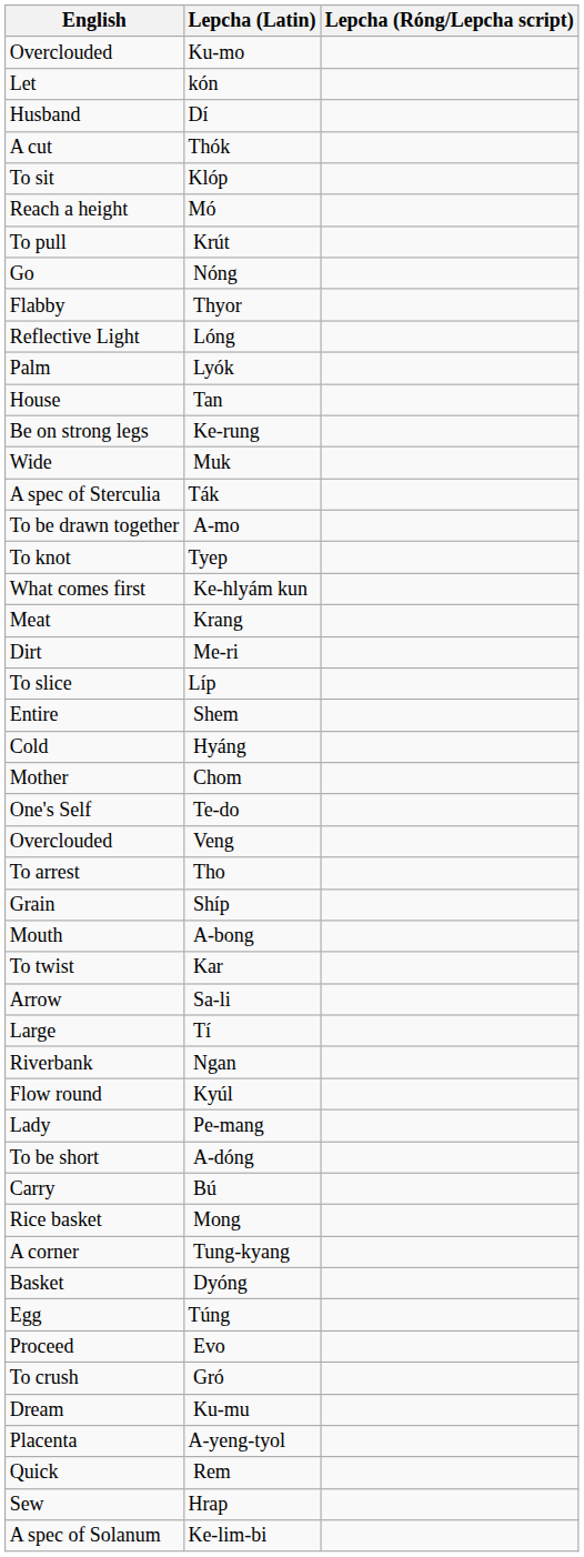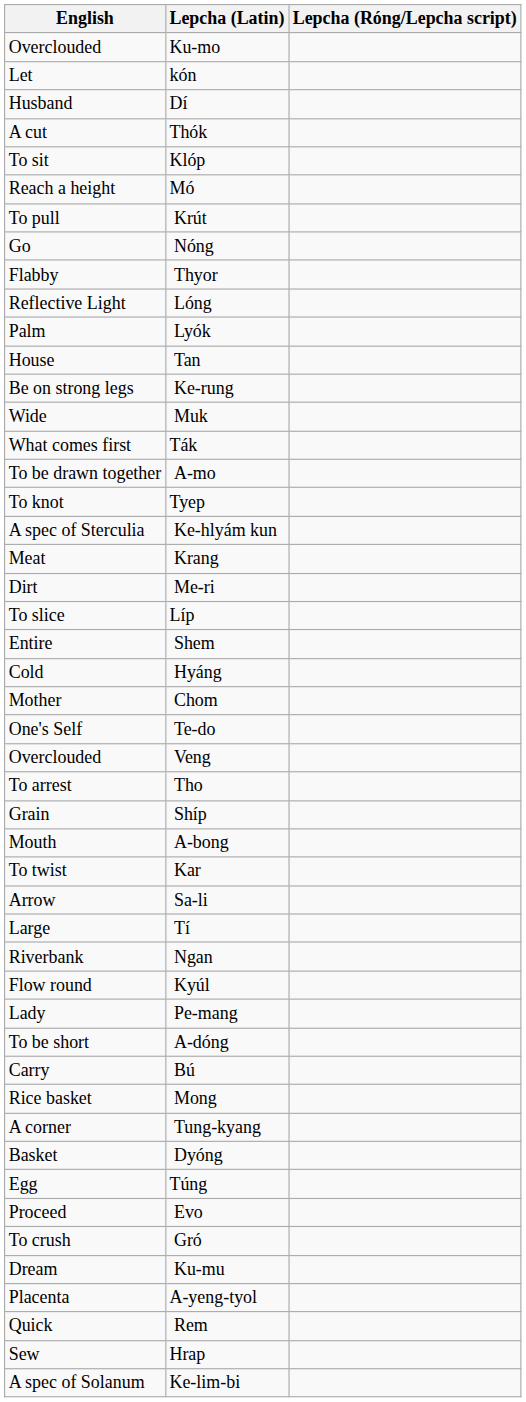Ták | English: A spec of Sterculia -> What comes first
Ke-hlyám kun | English: What comes first -> A spec of Sterculia
